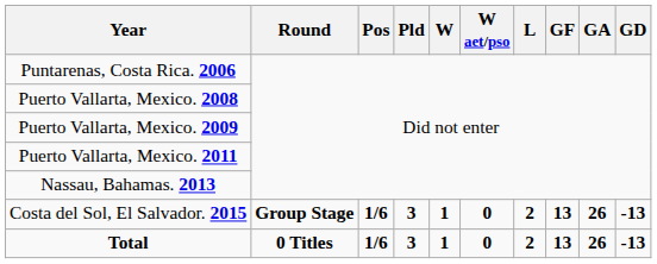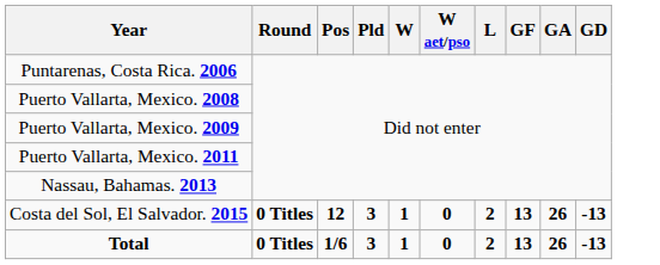Costa del Sol, El Salvador. 2015 | Round: Group Stage -> 0 Titles
Costa del Sol, El Salvador. 2015 | Pos: 1/6 -> 12
